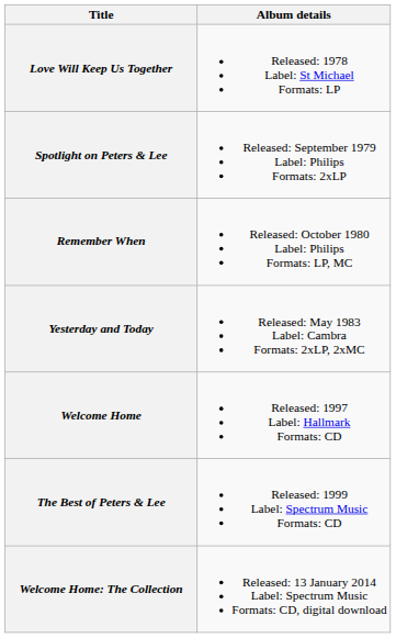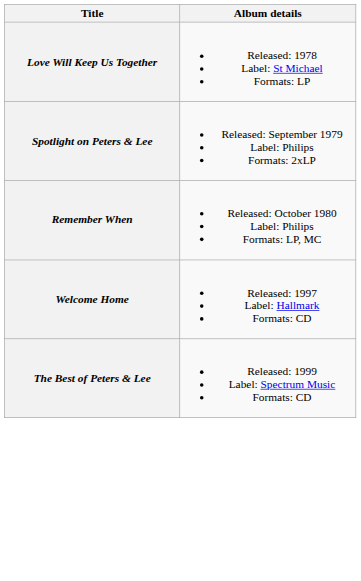- row: Yesterday and Today | Released: May 1983 Label: Cambra Formats: 2xLP, 2xMC
- row: Welcome Home: The Collection | Released: 13 January 2014 Label: Spectrum Music Formats: CD, digital download
